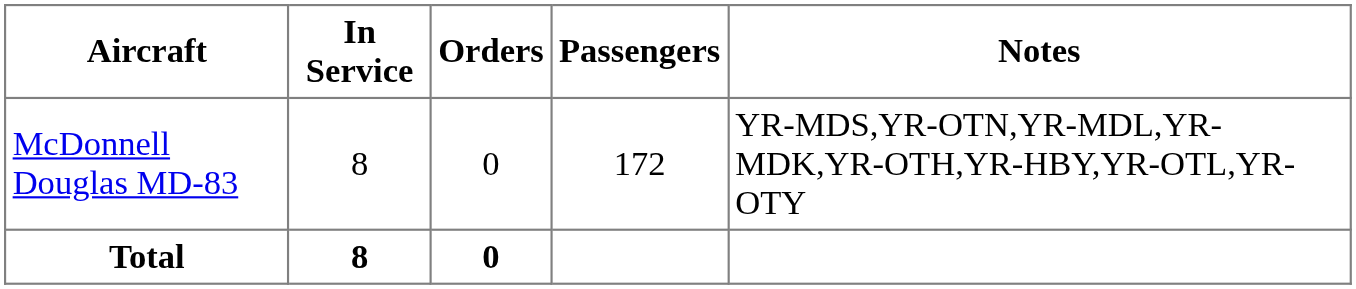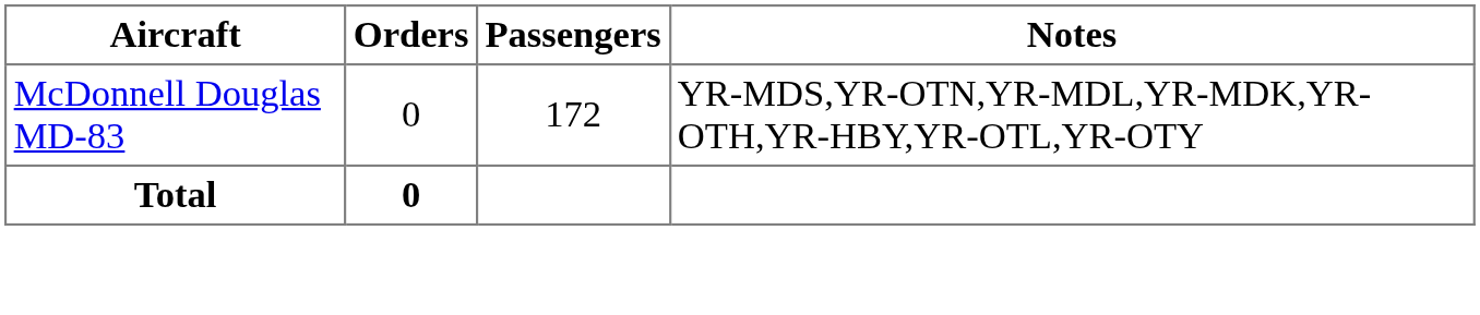- column: In Service | 8 | 8
